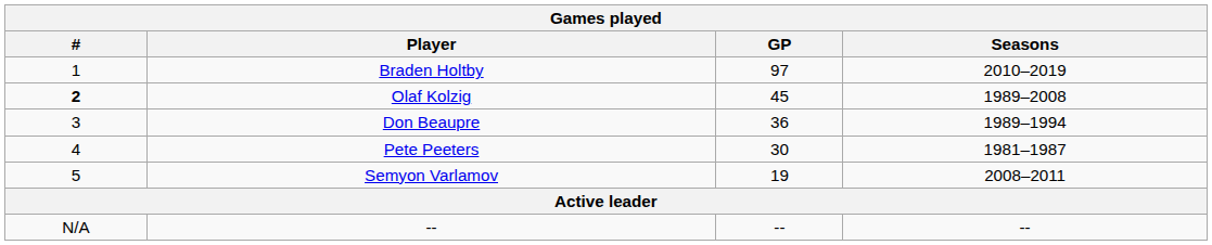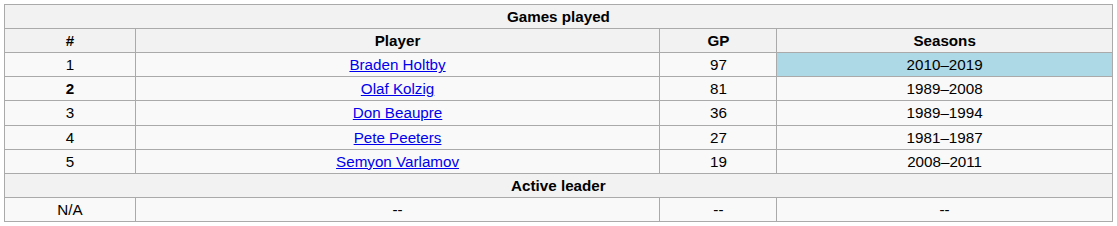Braden Holtby | Seasons: no background -> lightblue background
Olaf Kolzig | GP: 45 -> 81
Pete Peeters | GP: 30 -> 27
